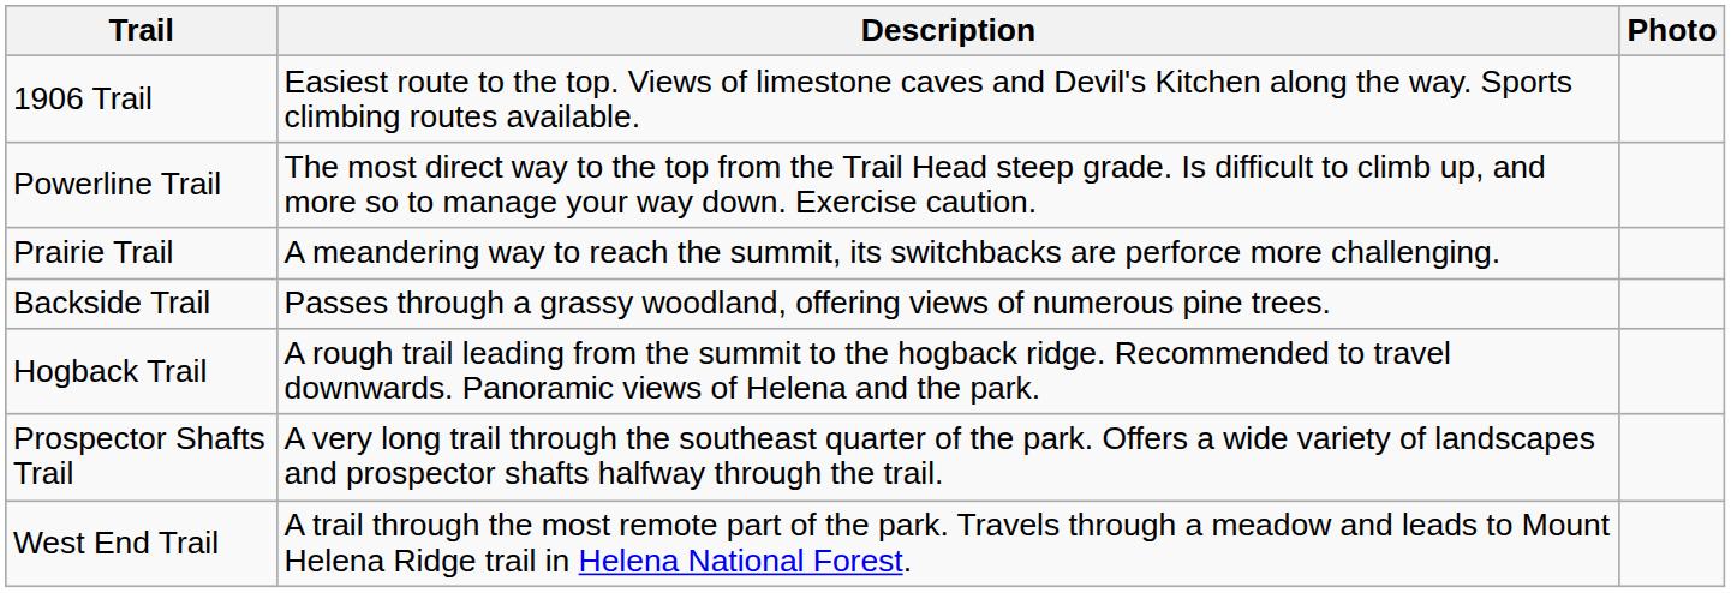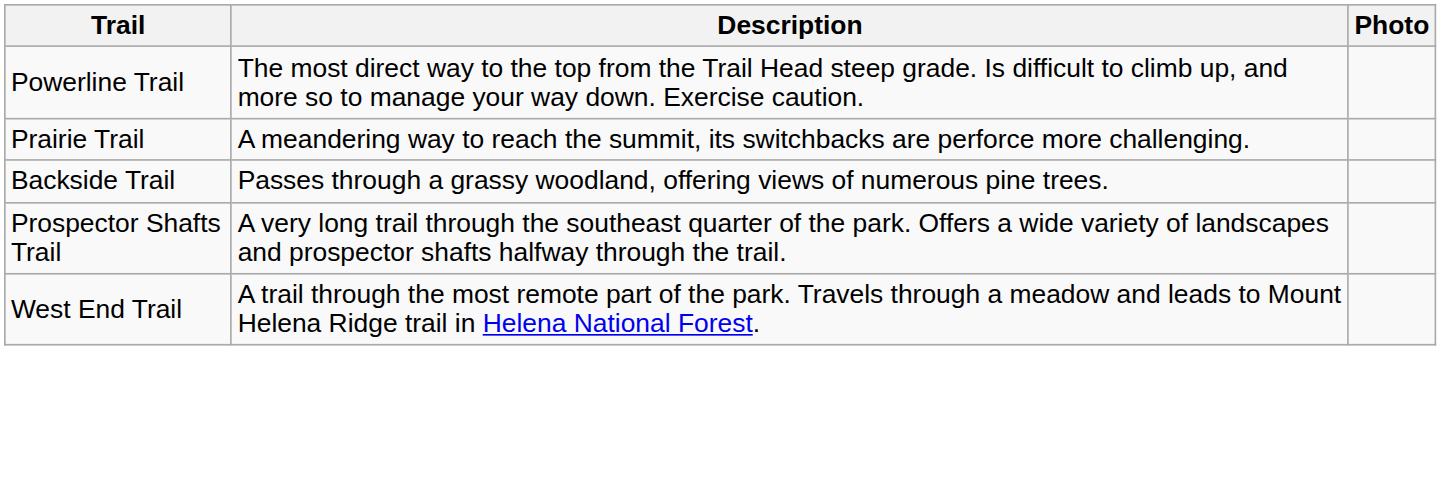- row: 1906 Trail | Easiest route to the top. Views of limestone caves and Devil's Kitchen along the way. Sports climbing routes available.
- row: Hogback Trail | A rough trail leading from the summit to the hogback ridge. Recommended to travel downwards. Panoramic views of Helena and the park.
